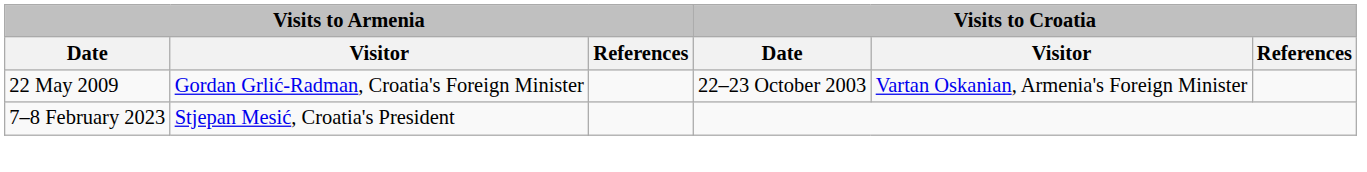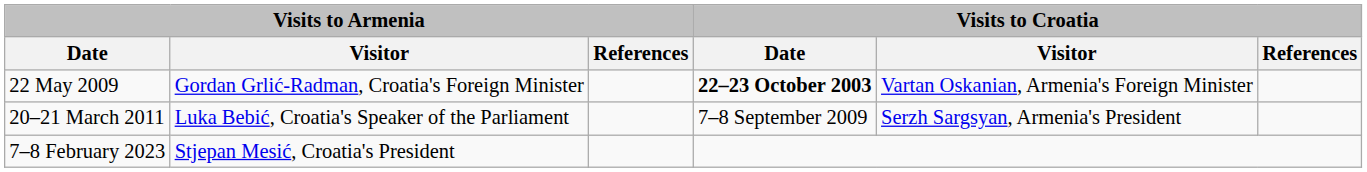22 May 2009 | Visits to Croatia / Date: normal -> bold
+ row: 20–21 March 2011 | Luka Bebić, Croatia's Speaker of the Parliament | 7–8 September 2009 | Serzh Sargsyan, Armenia's President
